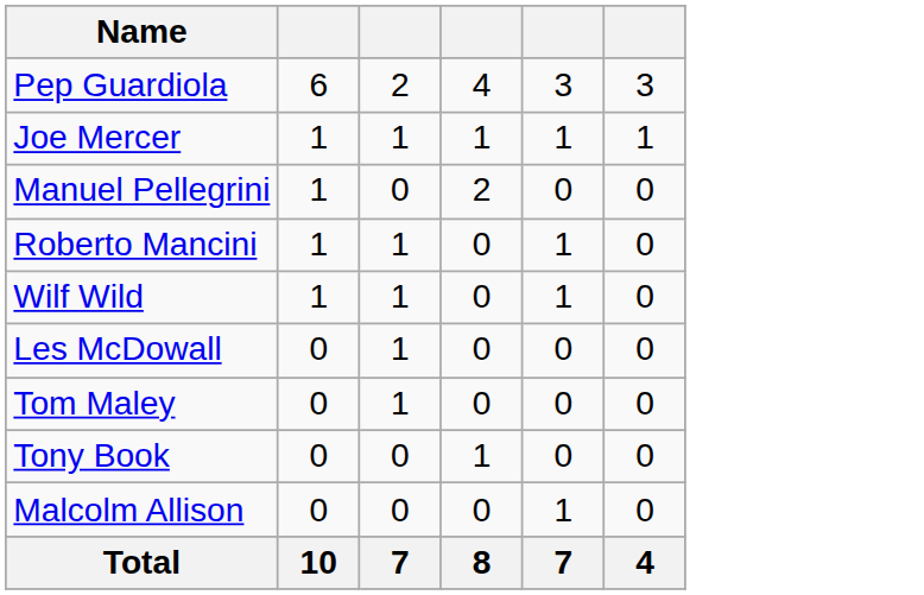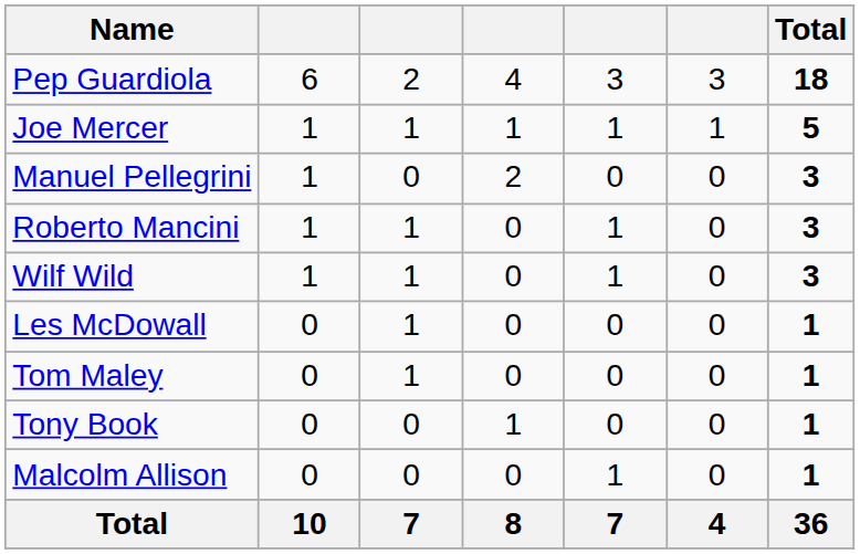+ column: Total | 18 | 5 | 3 | 3 | 3 | 1 | 1 | 1 | 1 | 36
